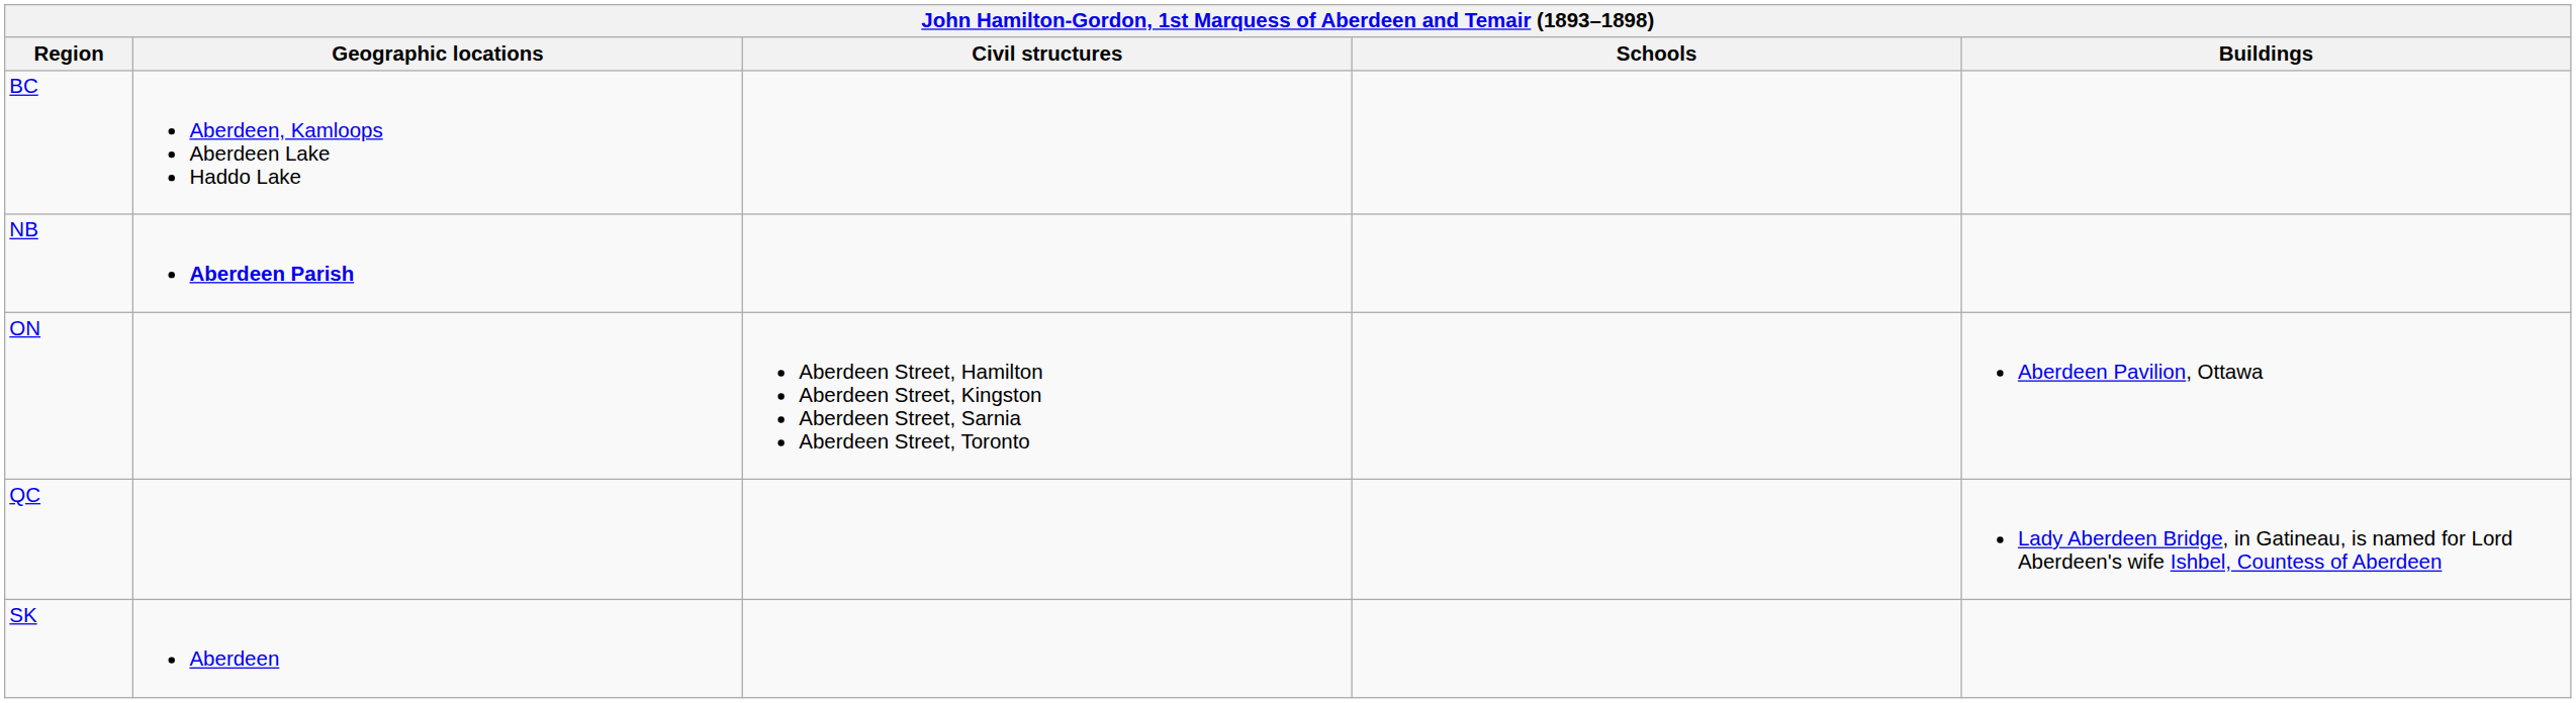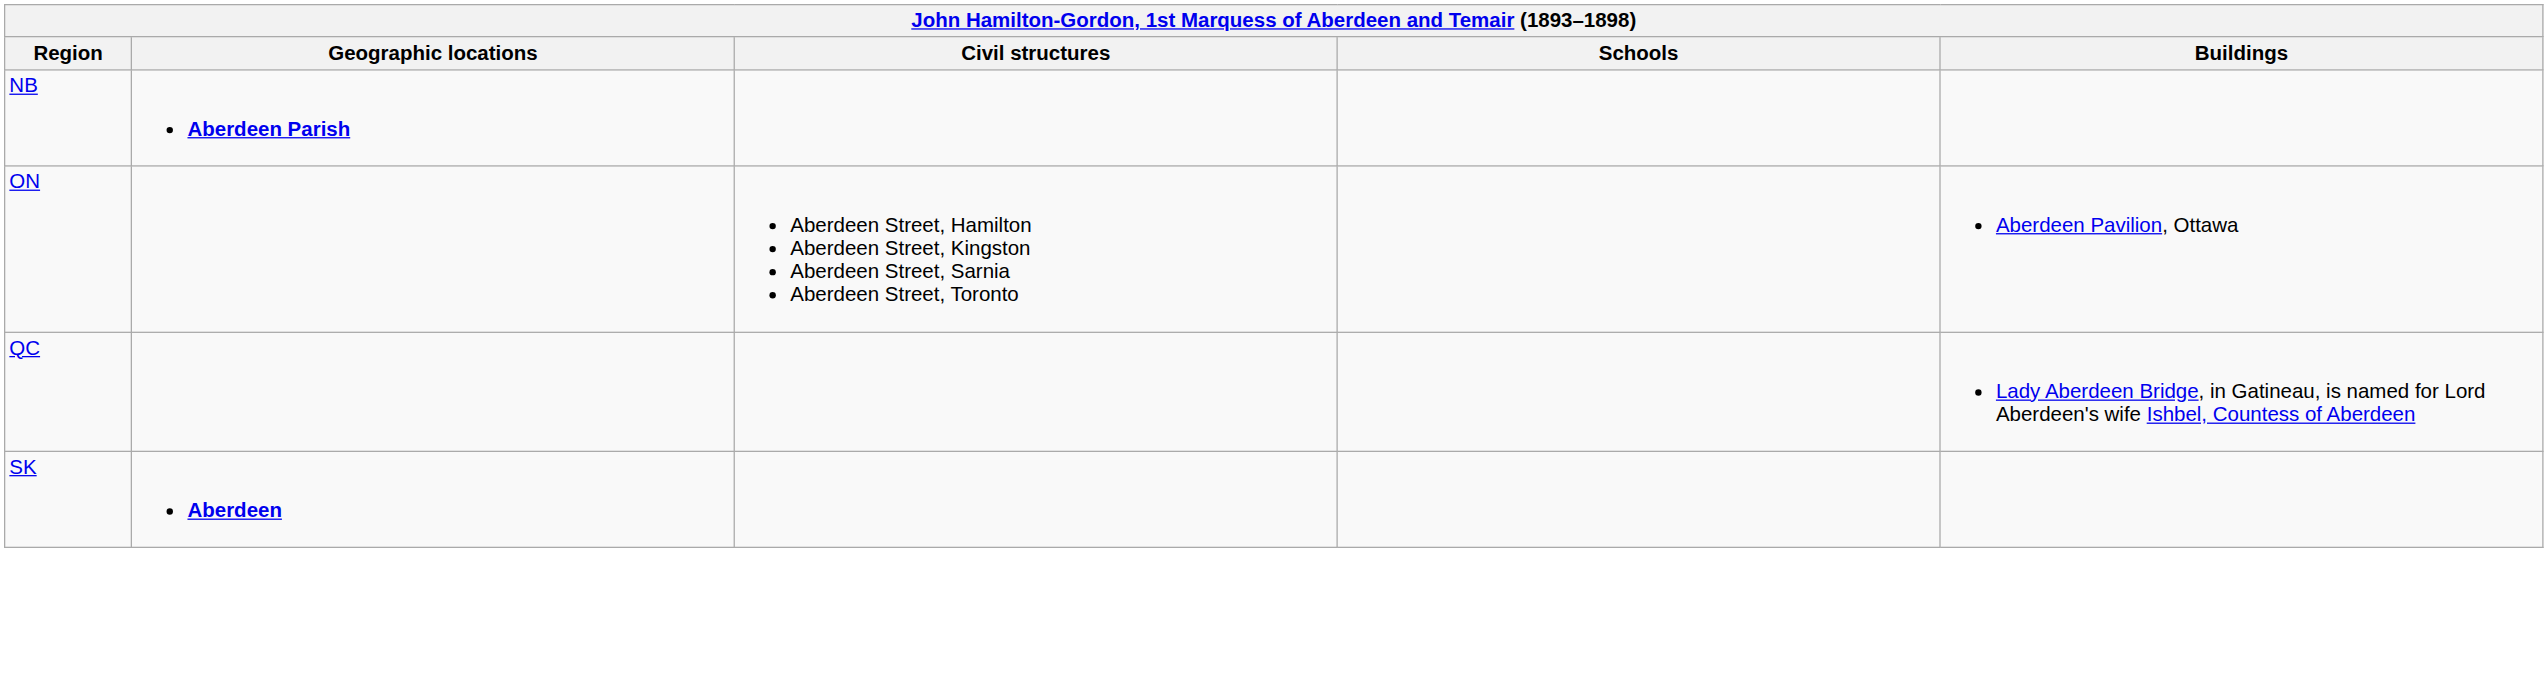- row: BC | Aberdeen, Kamloops Aberdeen Lake Haddo Lake
SK | Geographic locations: normal -> bold
